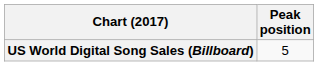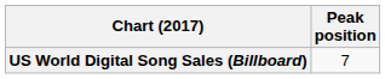US World Digital Song Sales (Billboard) | Peak position: 5 -> 7
